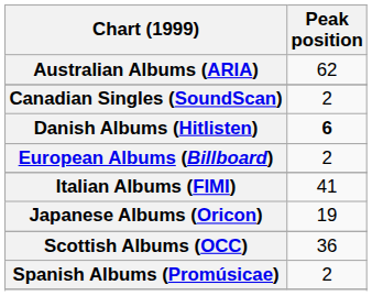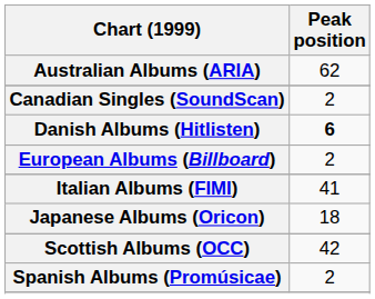Japanese Albums (Oricon) | Peak position: 19 -> 18
Scottish Albums (OCC) | Peak position: 36 -> 42
